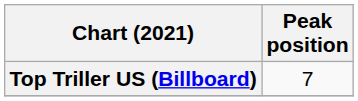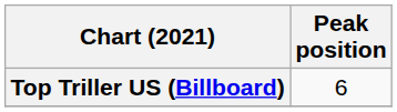Top Triller US (Billboard) | Peak position: 7 -> 6
